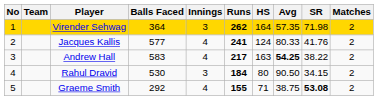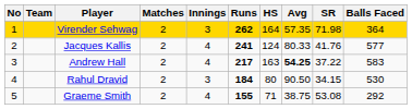columns swapped: Matches <-> Balls Faced
Andrew Hall | SR: 38.22 -> 37.22
Graeme Smith | SR: bold -> normal
